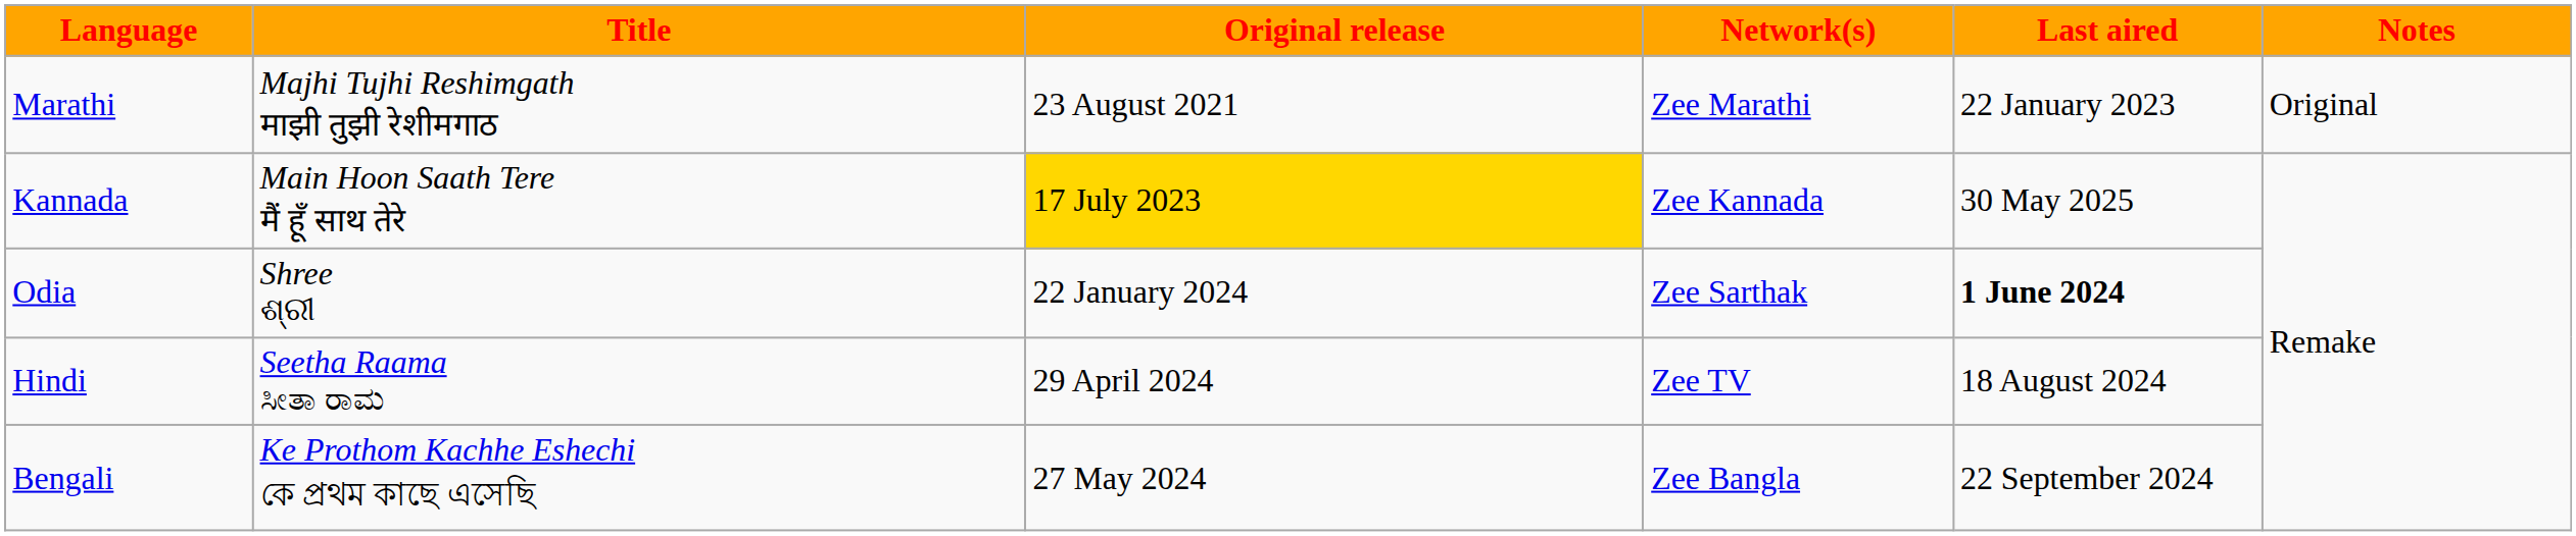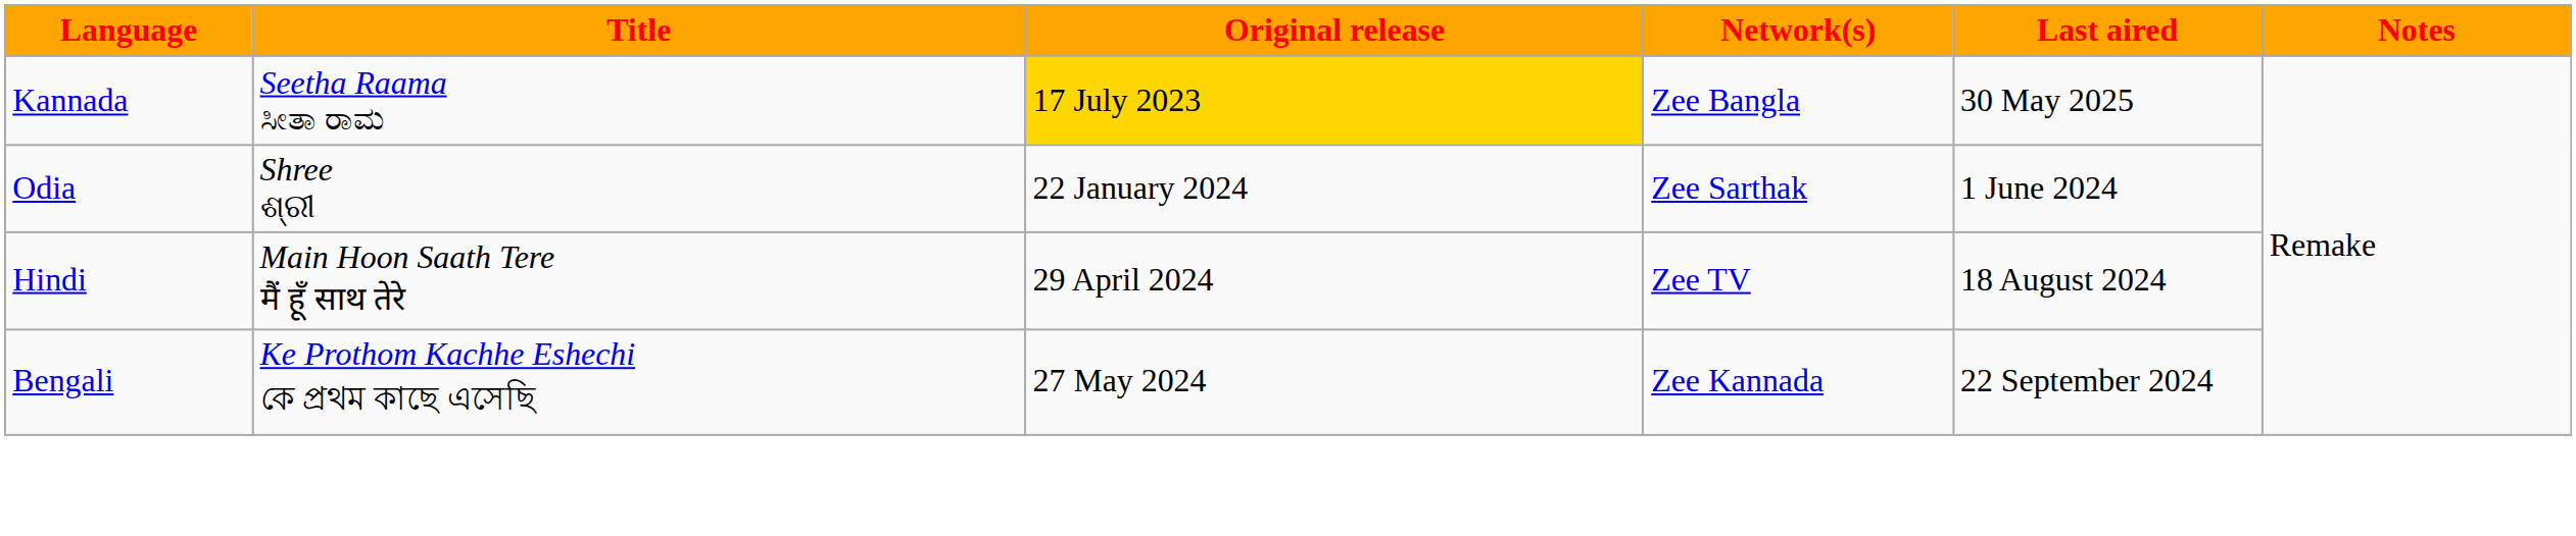- row: Marathi | Majhi Tujhi Reshimgath माझी तुझी रेशीमगाठ | 23 August 2021 | Zee Marathi | 22 January 2023 | Original
Kannada | Title: Main Hoon Saath Tere मैं हूँ साथ तेरे -> Seetha Raama ಸೀತಾ ರಾಮ
Kannada | Network(s): Zee Kannada -> Zee Bangla
Odia | Last aired: bold -> normal
Hindi | Title: Seetha Raama ಸೀತಾ ರಾಮ -> Main Hoon Saath Tere मैं हूँ साथ तेरे
Bengali | Network(s): Zee Bangla -> Zee Kannada
